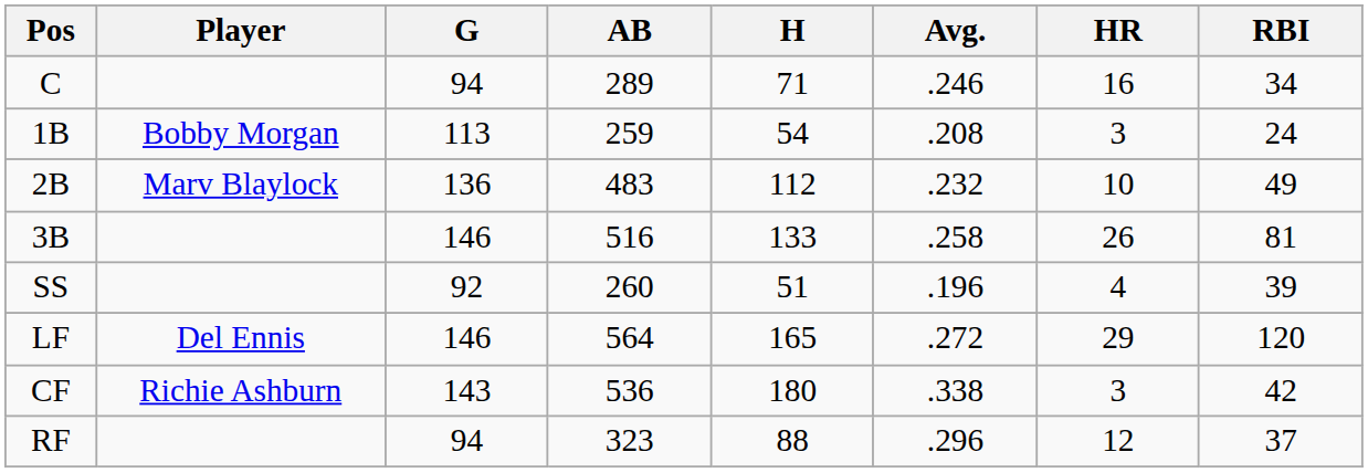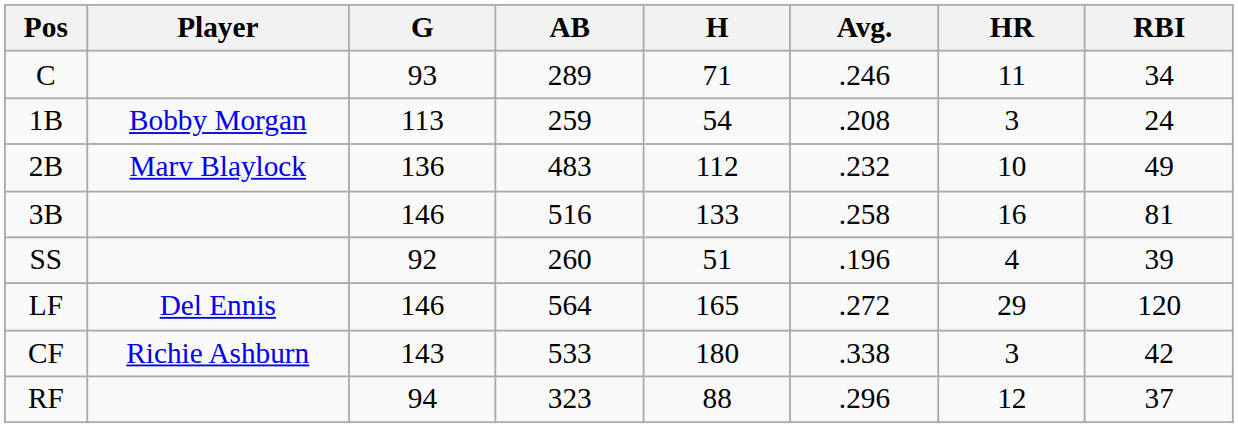C | G: 94 -> 93
C | HR: 16 -> 11
3B | HR: 26 -> 16
CF | AB: 536 -> 533
